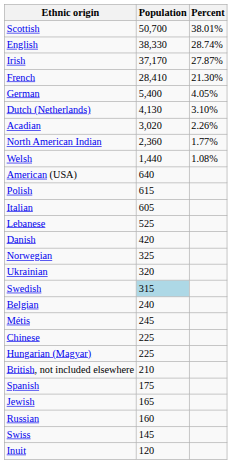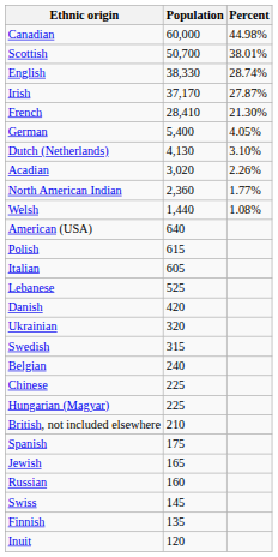+ row: Canadian | 60,000 | 44.98%
- row: Norwegian | 325
Swedish | Population: lightblue background -> no background
- row: Métis | 245
+ row: Finnish | 135
